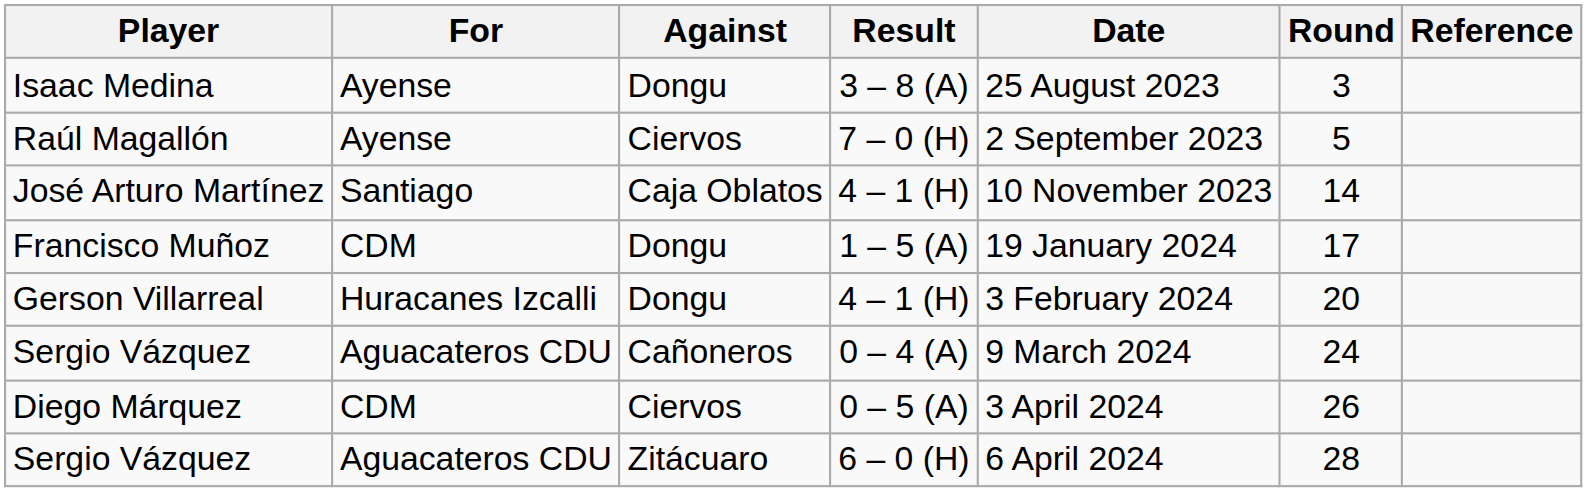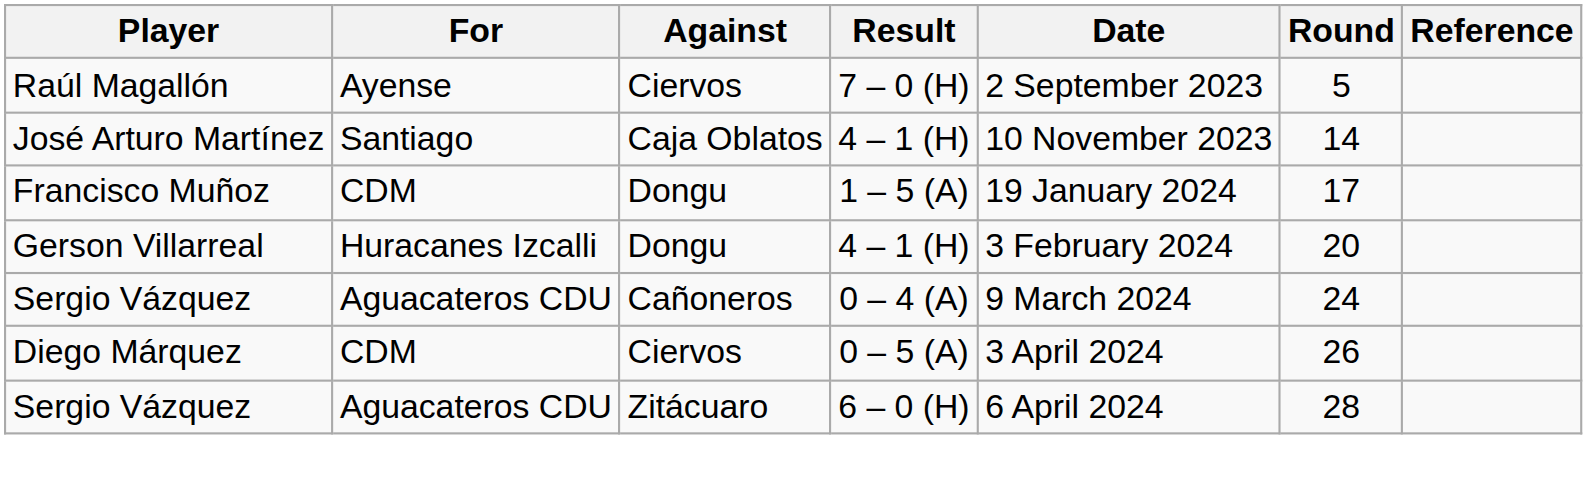- row: Isaac Medina | Ayense | Dongu | 3 – 8 (A) | 25 August 2023 | 3
